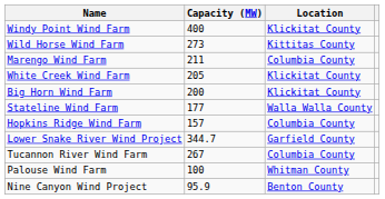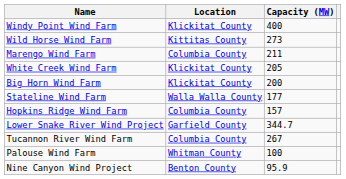columns swapped: Location <-> Capacity (MW)
